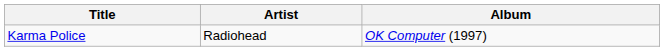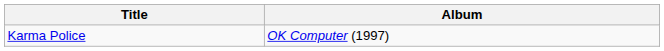- column: Artist | Radiohead
